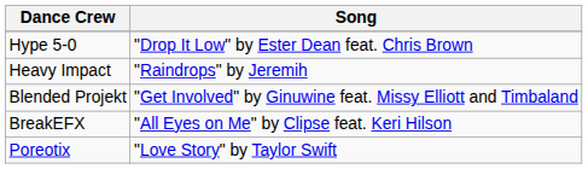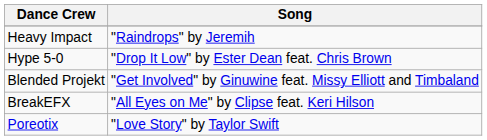rows swapped: Hype 5-0 <-> Heavy Impact
